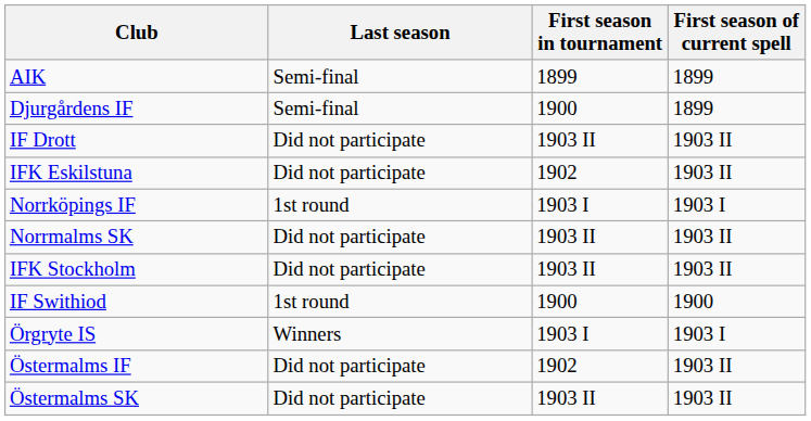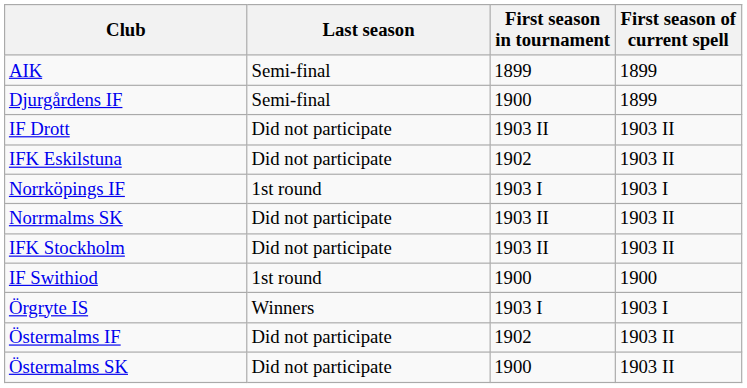Östermalms SK | First season in tournament: 1903 II -> 1900
